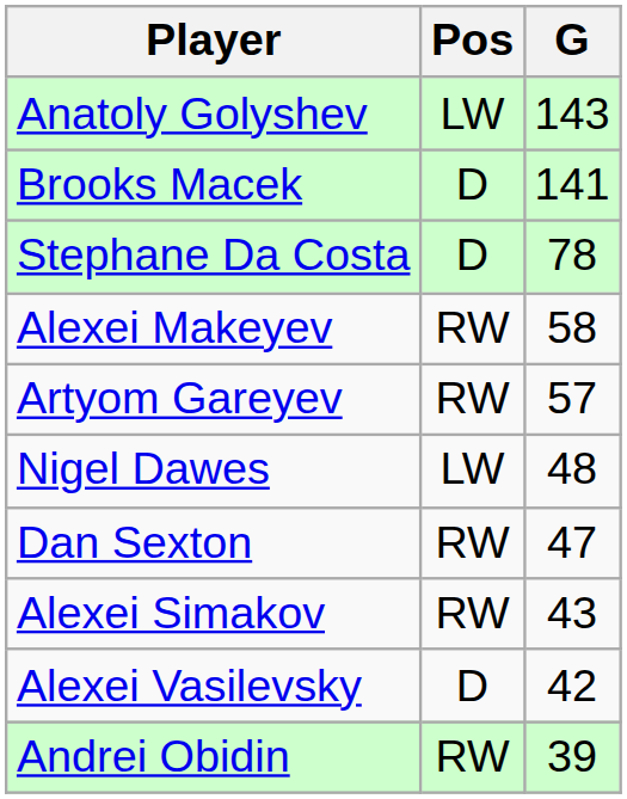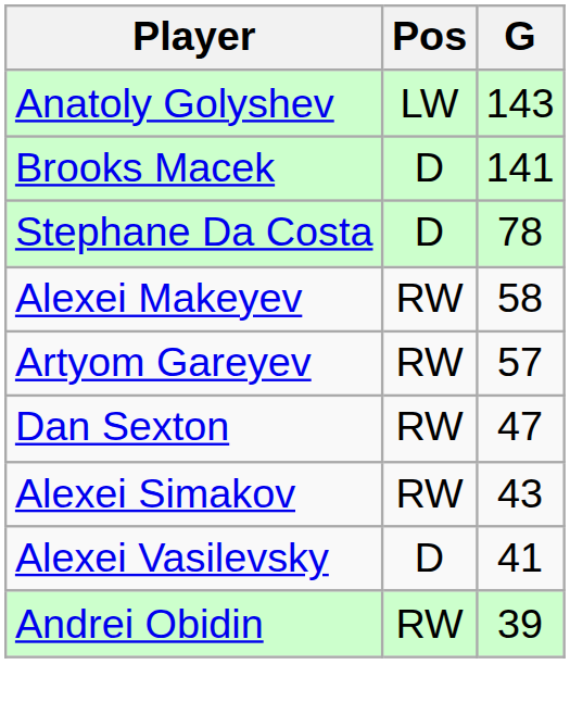- row: Nigel Dawes | LW | 48
Alexei Vasilevsky | G: 42 -> 41
